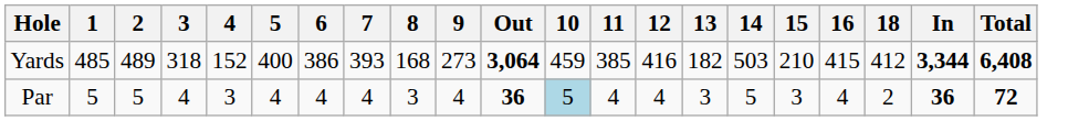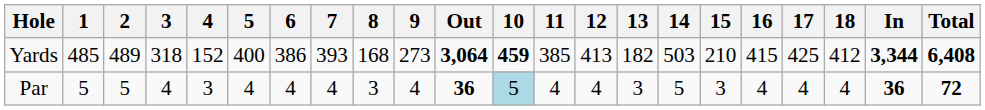+ column: 17 | 425 | 4
Yards | 10: normal -> bold
Yards | 12: 416 -> 413
Par | 18: 2 -> 4
